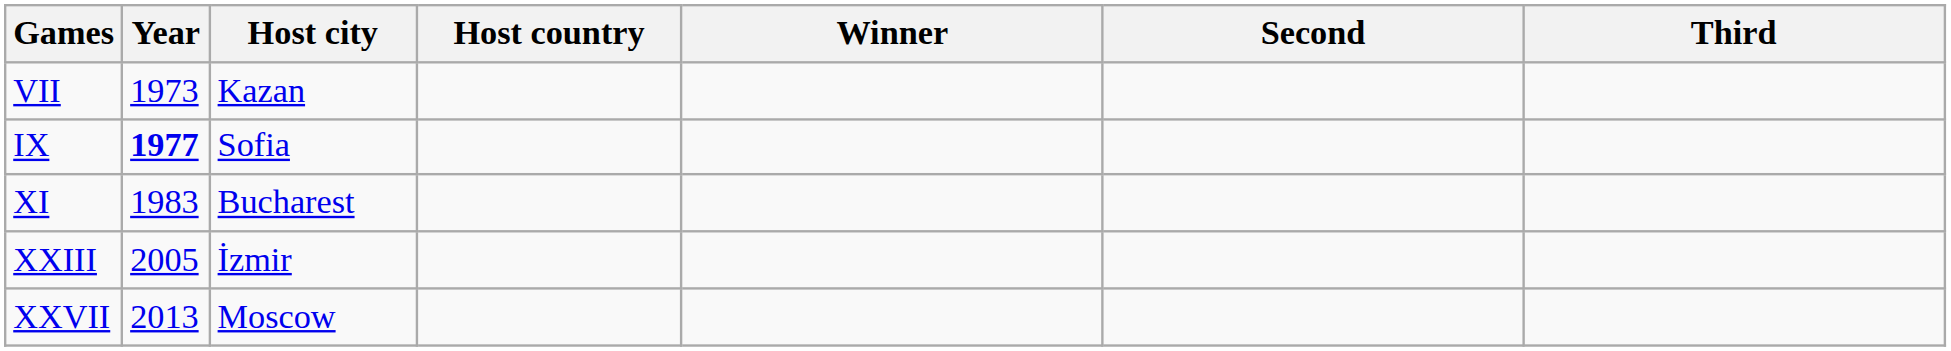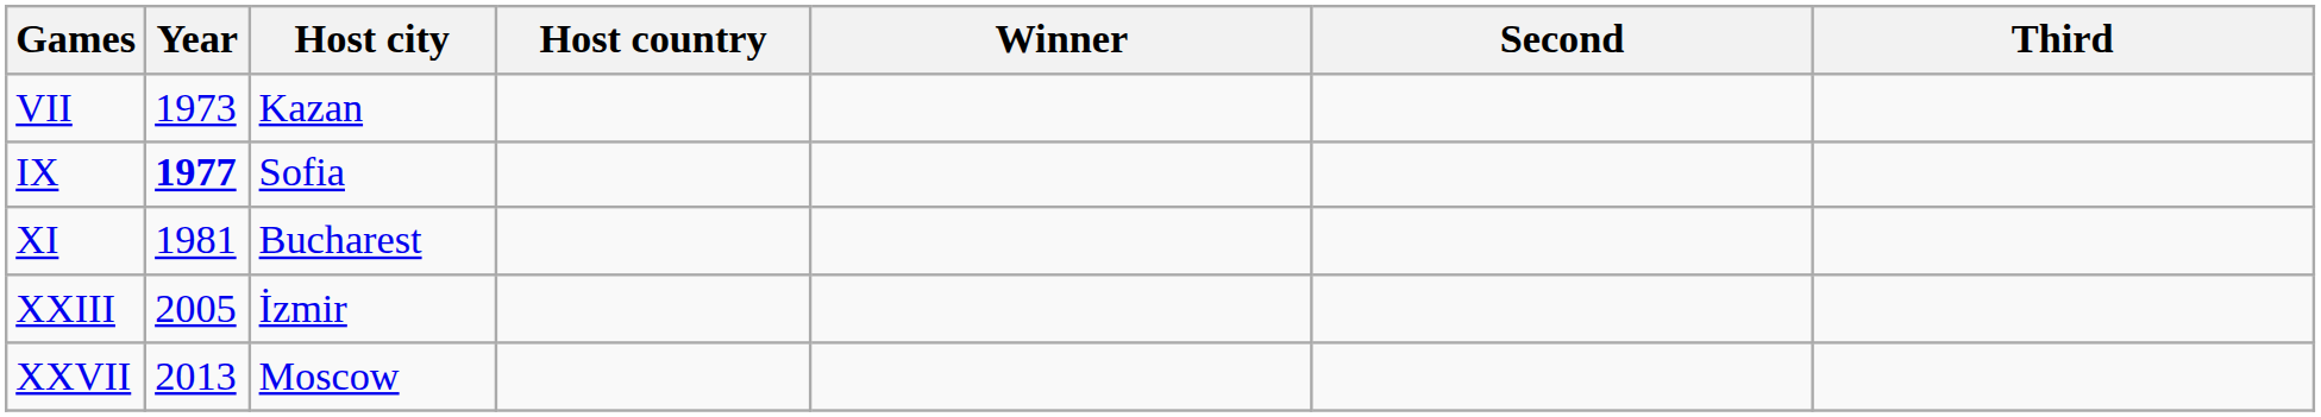XI | Year: 1983 -> 1981
